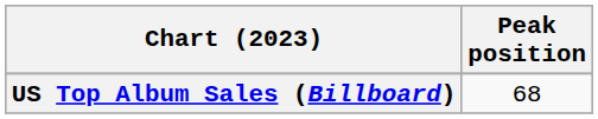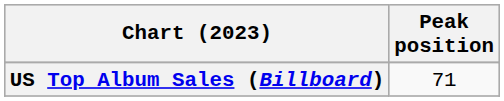US Top Album Sales (Billboard) | Peak position: 68 -> 71
